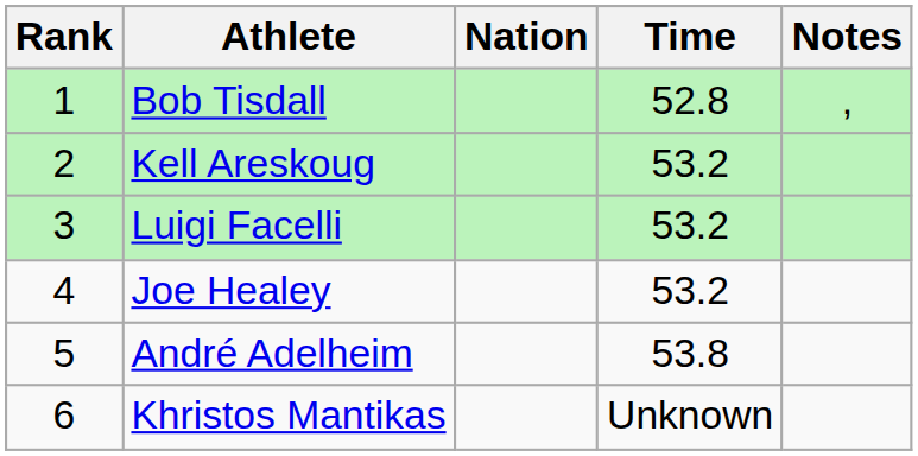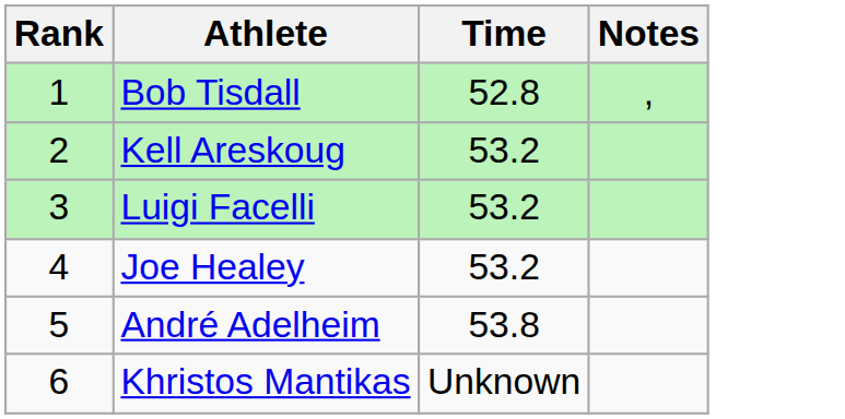- column: Nation
